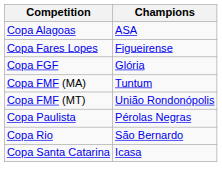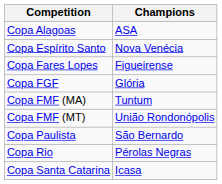+ row: Copa Espírito Santo | Nova Venécia
Copa Paulista | Champions: Pérolas Negras -> São Bernardo
Copa Rio | Champions: São Bernardo -> Pérolas Negras
